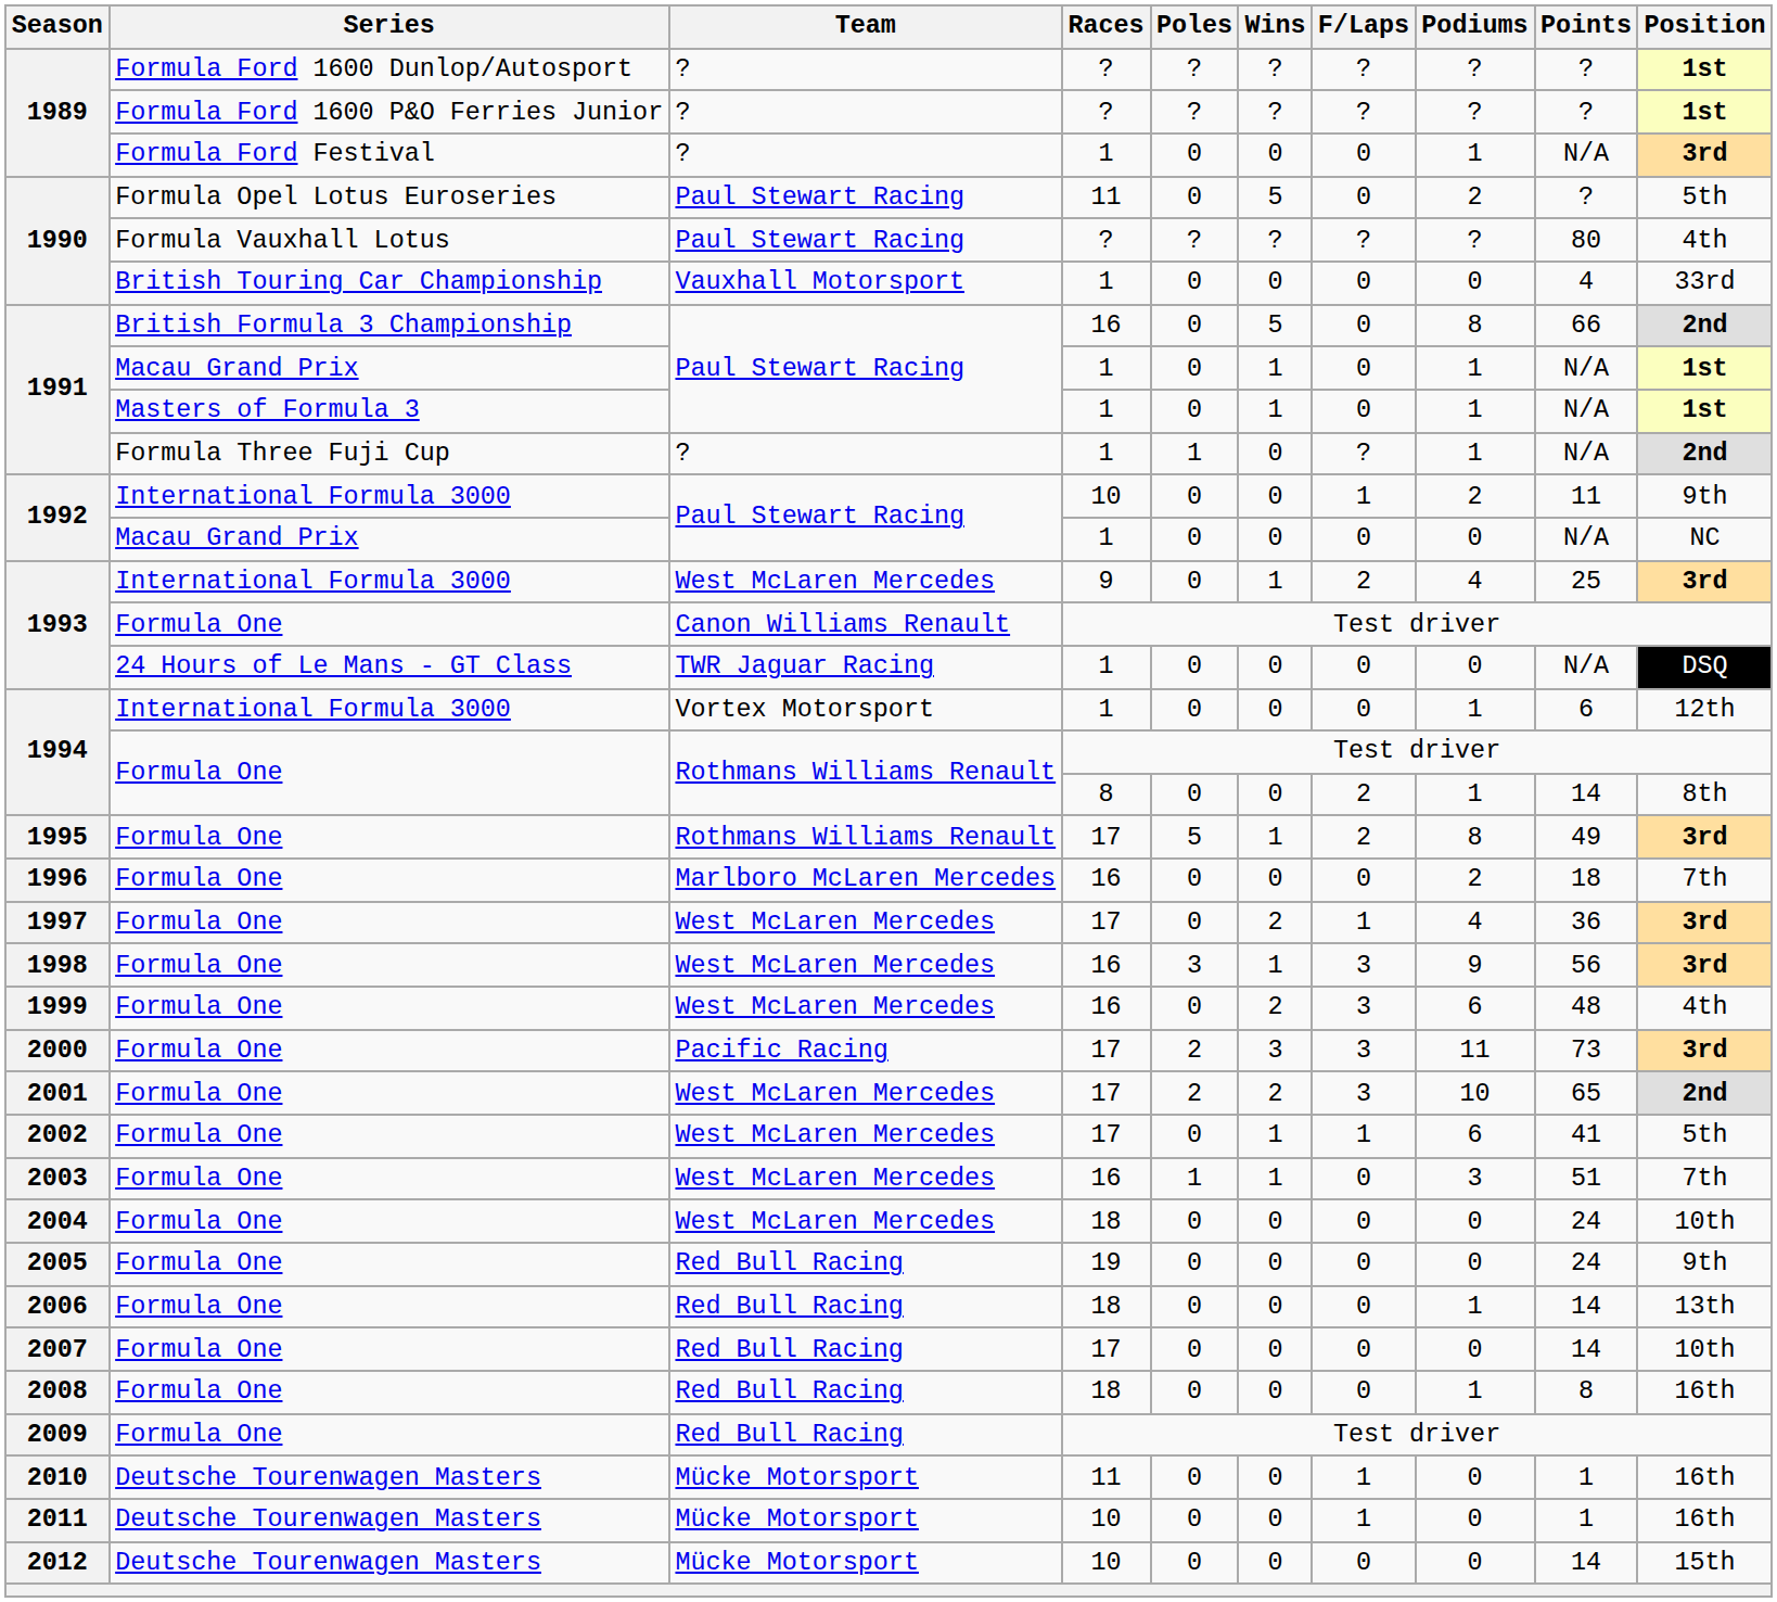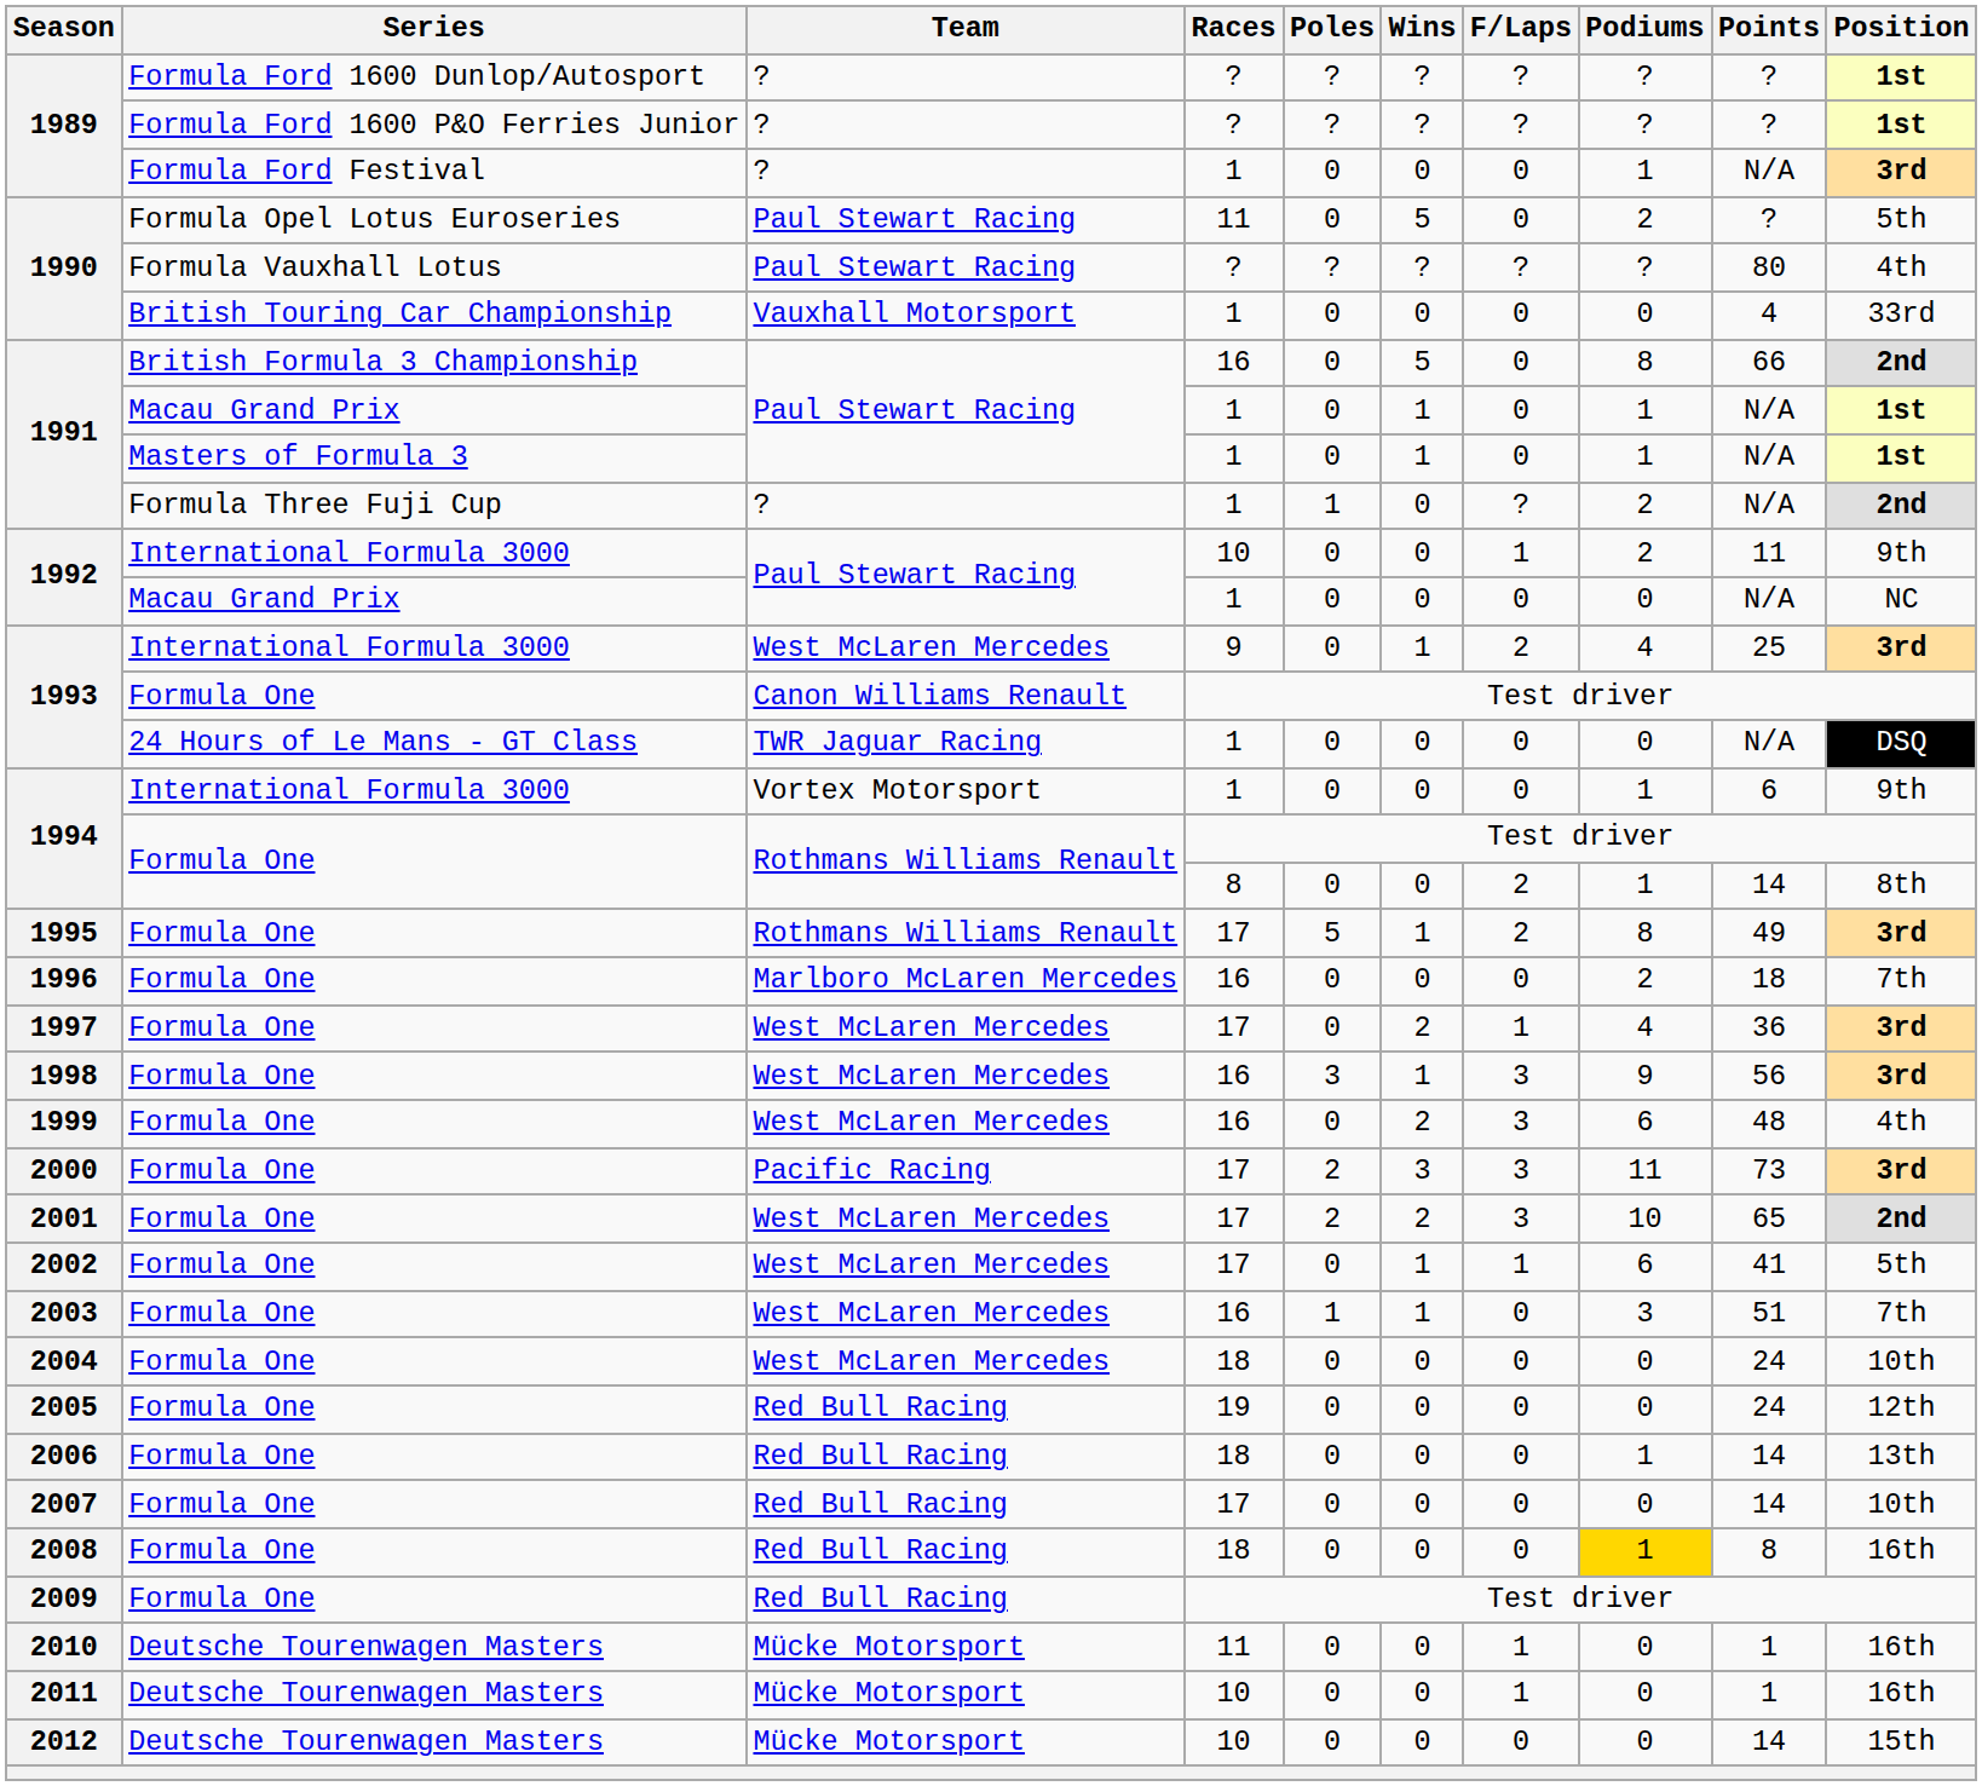1991 / Formula Three Fuji Cup | Podiums: 1 -> 2
1994 / International Formula 3000 | Position: 12th -> 9th
2005 | Position: 9th -> 12th
2008 | Podiums: no background -> gold background
